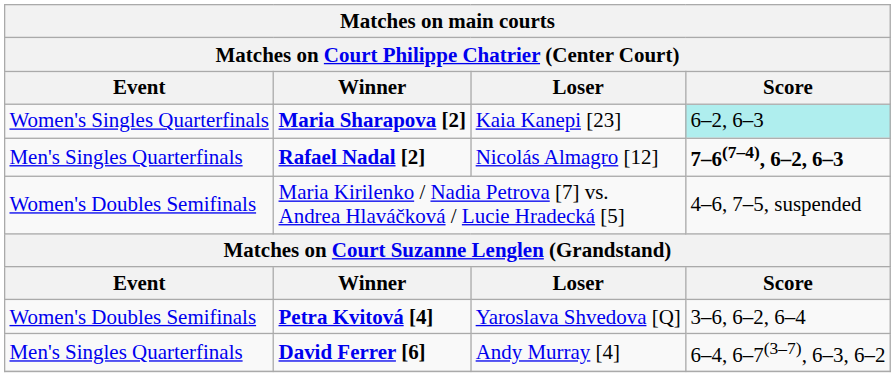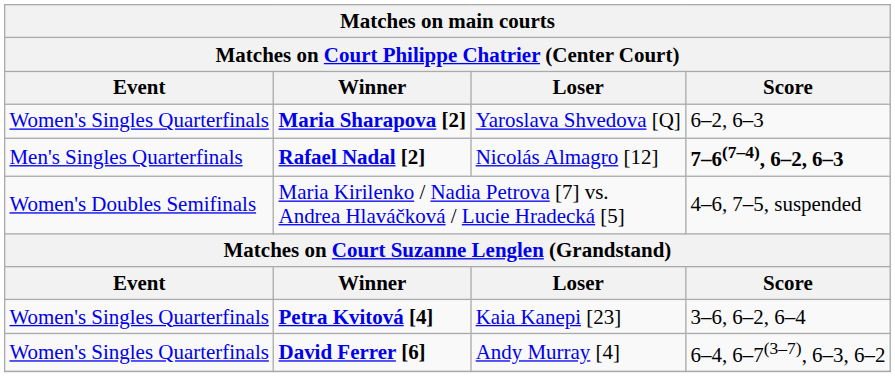Maria Sharapova [2] | Loser: Kaia Kanepi [23] -> Yaroslava Shvedova [Q]
Maria Sharapova [2] | Score: paleturquoise background -> no background
Petra Kvitová [4] | Event: Women's Doubles Semifinals -> Women's Singles Quarterfinals
Petra Kvitová [4] | Loser: Yaroslava Shvedova [Q] -> Kaia Kanepi [23]
David Ferrer [6] | Event: Men's Singles Quarterfinals -> Women's Singles Quarterfinals
